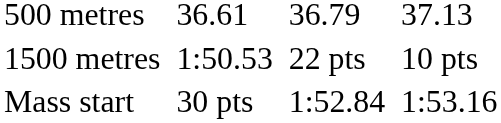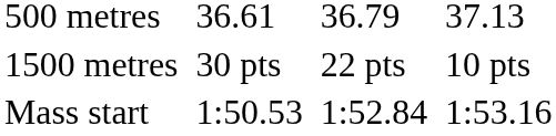1500 metres | column 3: 1:50.53 -> 30 pts
Mass start | column 3: 30 pts -> 1:50.53
